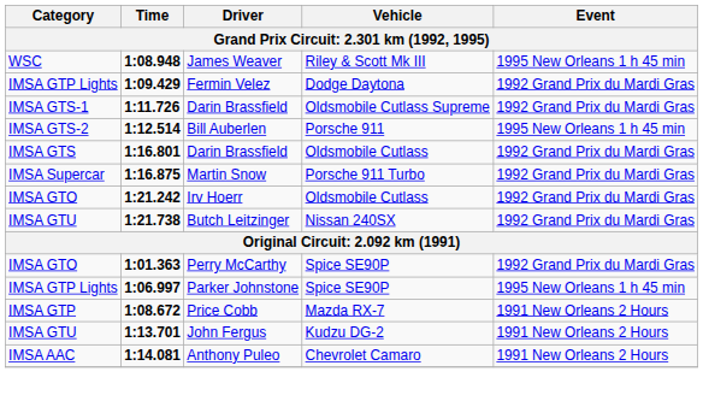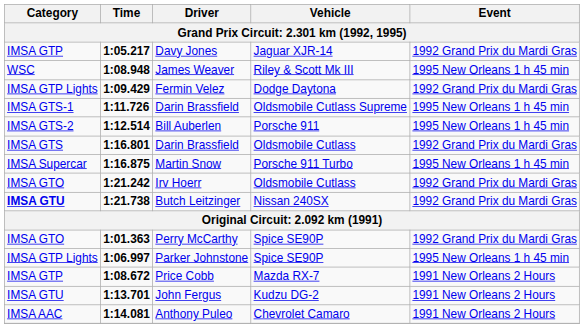+ row: IMSA GTP | 1:05.217 | Davy Jones | Jaguar XJR-14 | 1992 Grand Prix du Mardi Gras
1:11.726 / Darin Brassfield | Event: 1992 Grand Prix du Mardi Gras -> 1995 New Orleans 1 h 45 min
Martin Snow | Event: 1992 Grand Prix du Mardi Gras -> 1995 New Orleans 1 h 45 min
Butch Leitzinger | Category: normal -> bold
